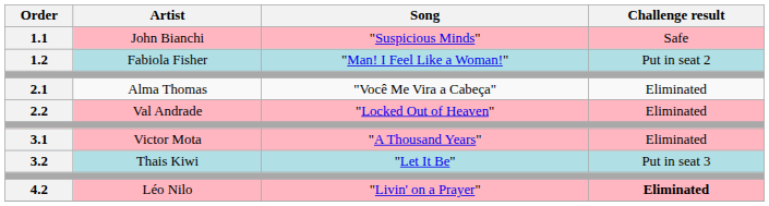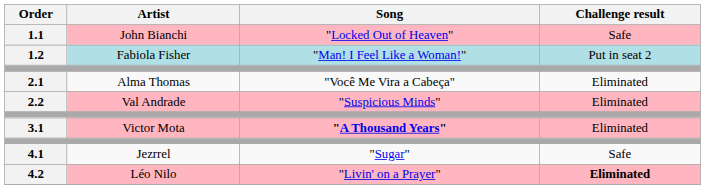1.1 | Song: "Suspicious Minds" -> "Locked Out of Heaven"
2.2 | Song: "Locked Out of Heaven" -> "Suspicious Minds"
3.1 | Song: normal -> bold
- row: 3.2 | Thais Kiwi | "Let It Be" | Put in seat 3
+ row: 4.1 | Jezrrel | "Sugar" | Safe
